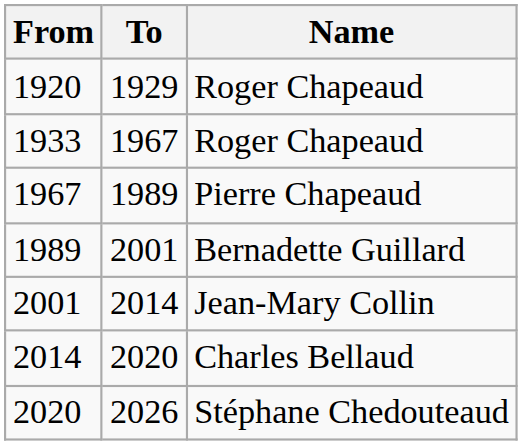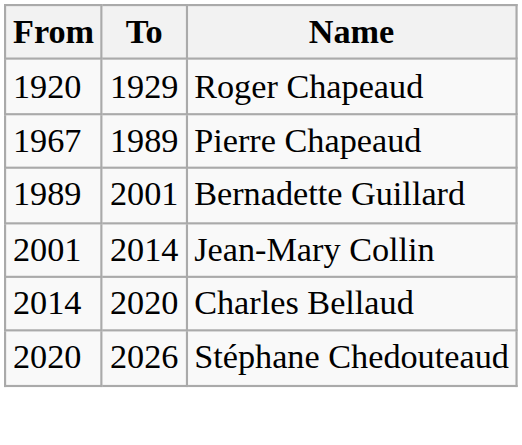- row: 1933 | 1967 | Roger Chapeaud
